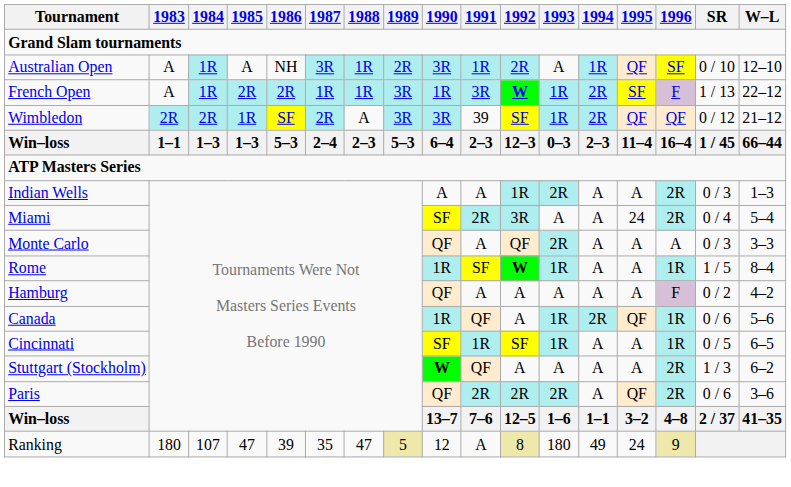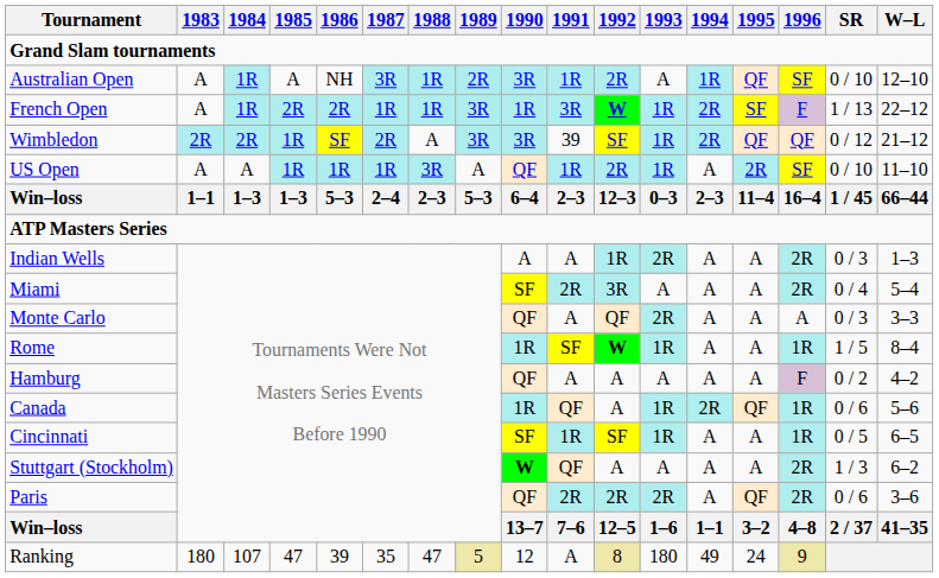+ row: US Open | A | A | 1R | 1R | 1R | 3R | A | QF | 1R | 2R | 1R | A | 2R | SF | 0 / 10 | 11–10
Miami | 1995: 24 -> A
